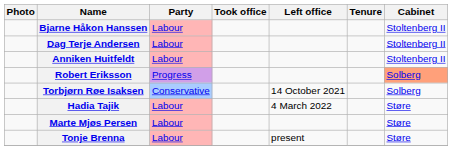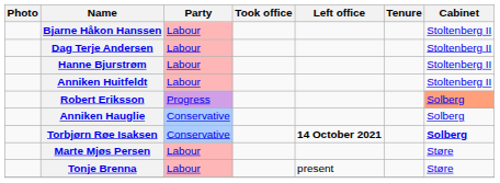+ row: Hanne Bjurstrøm | Labour | Stoltenberg II
+ row: Anniken Hauglie | Conservative | Solberg
Torbjørn Røe Isaksen | Left office: normal -> bold
Torbjørn Røe Isaksen | Cabinet: normal -> bold
- row: Hadia Tajik | Labour | 4 March 2022 | Støre
